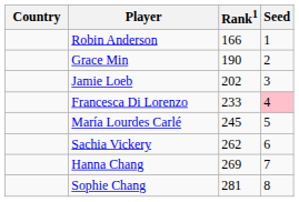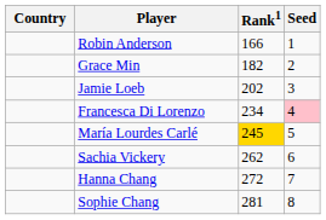Grace Min | Rank1: 190 -> 182
Francesca Di Lorenzo | Rank1: 233 -> 234
María Lourdes Carlé | Rank1: no background -> gold background
Hanna Chang | Rank1: 269 -> 272
